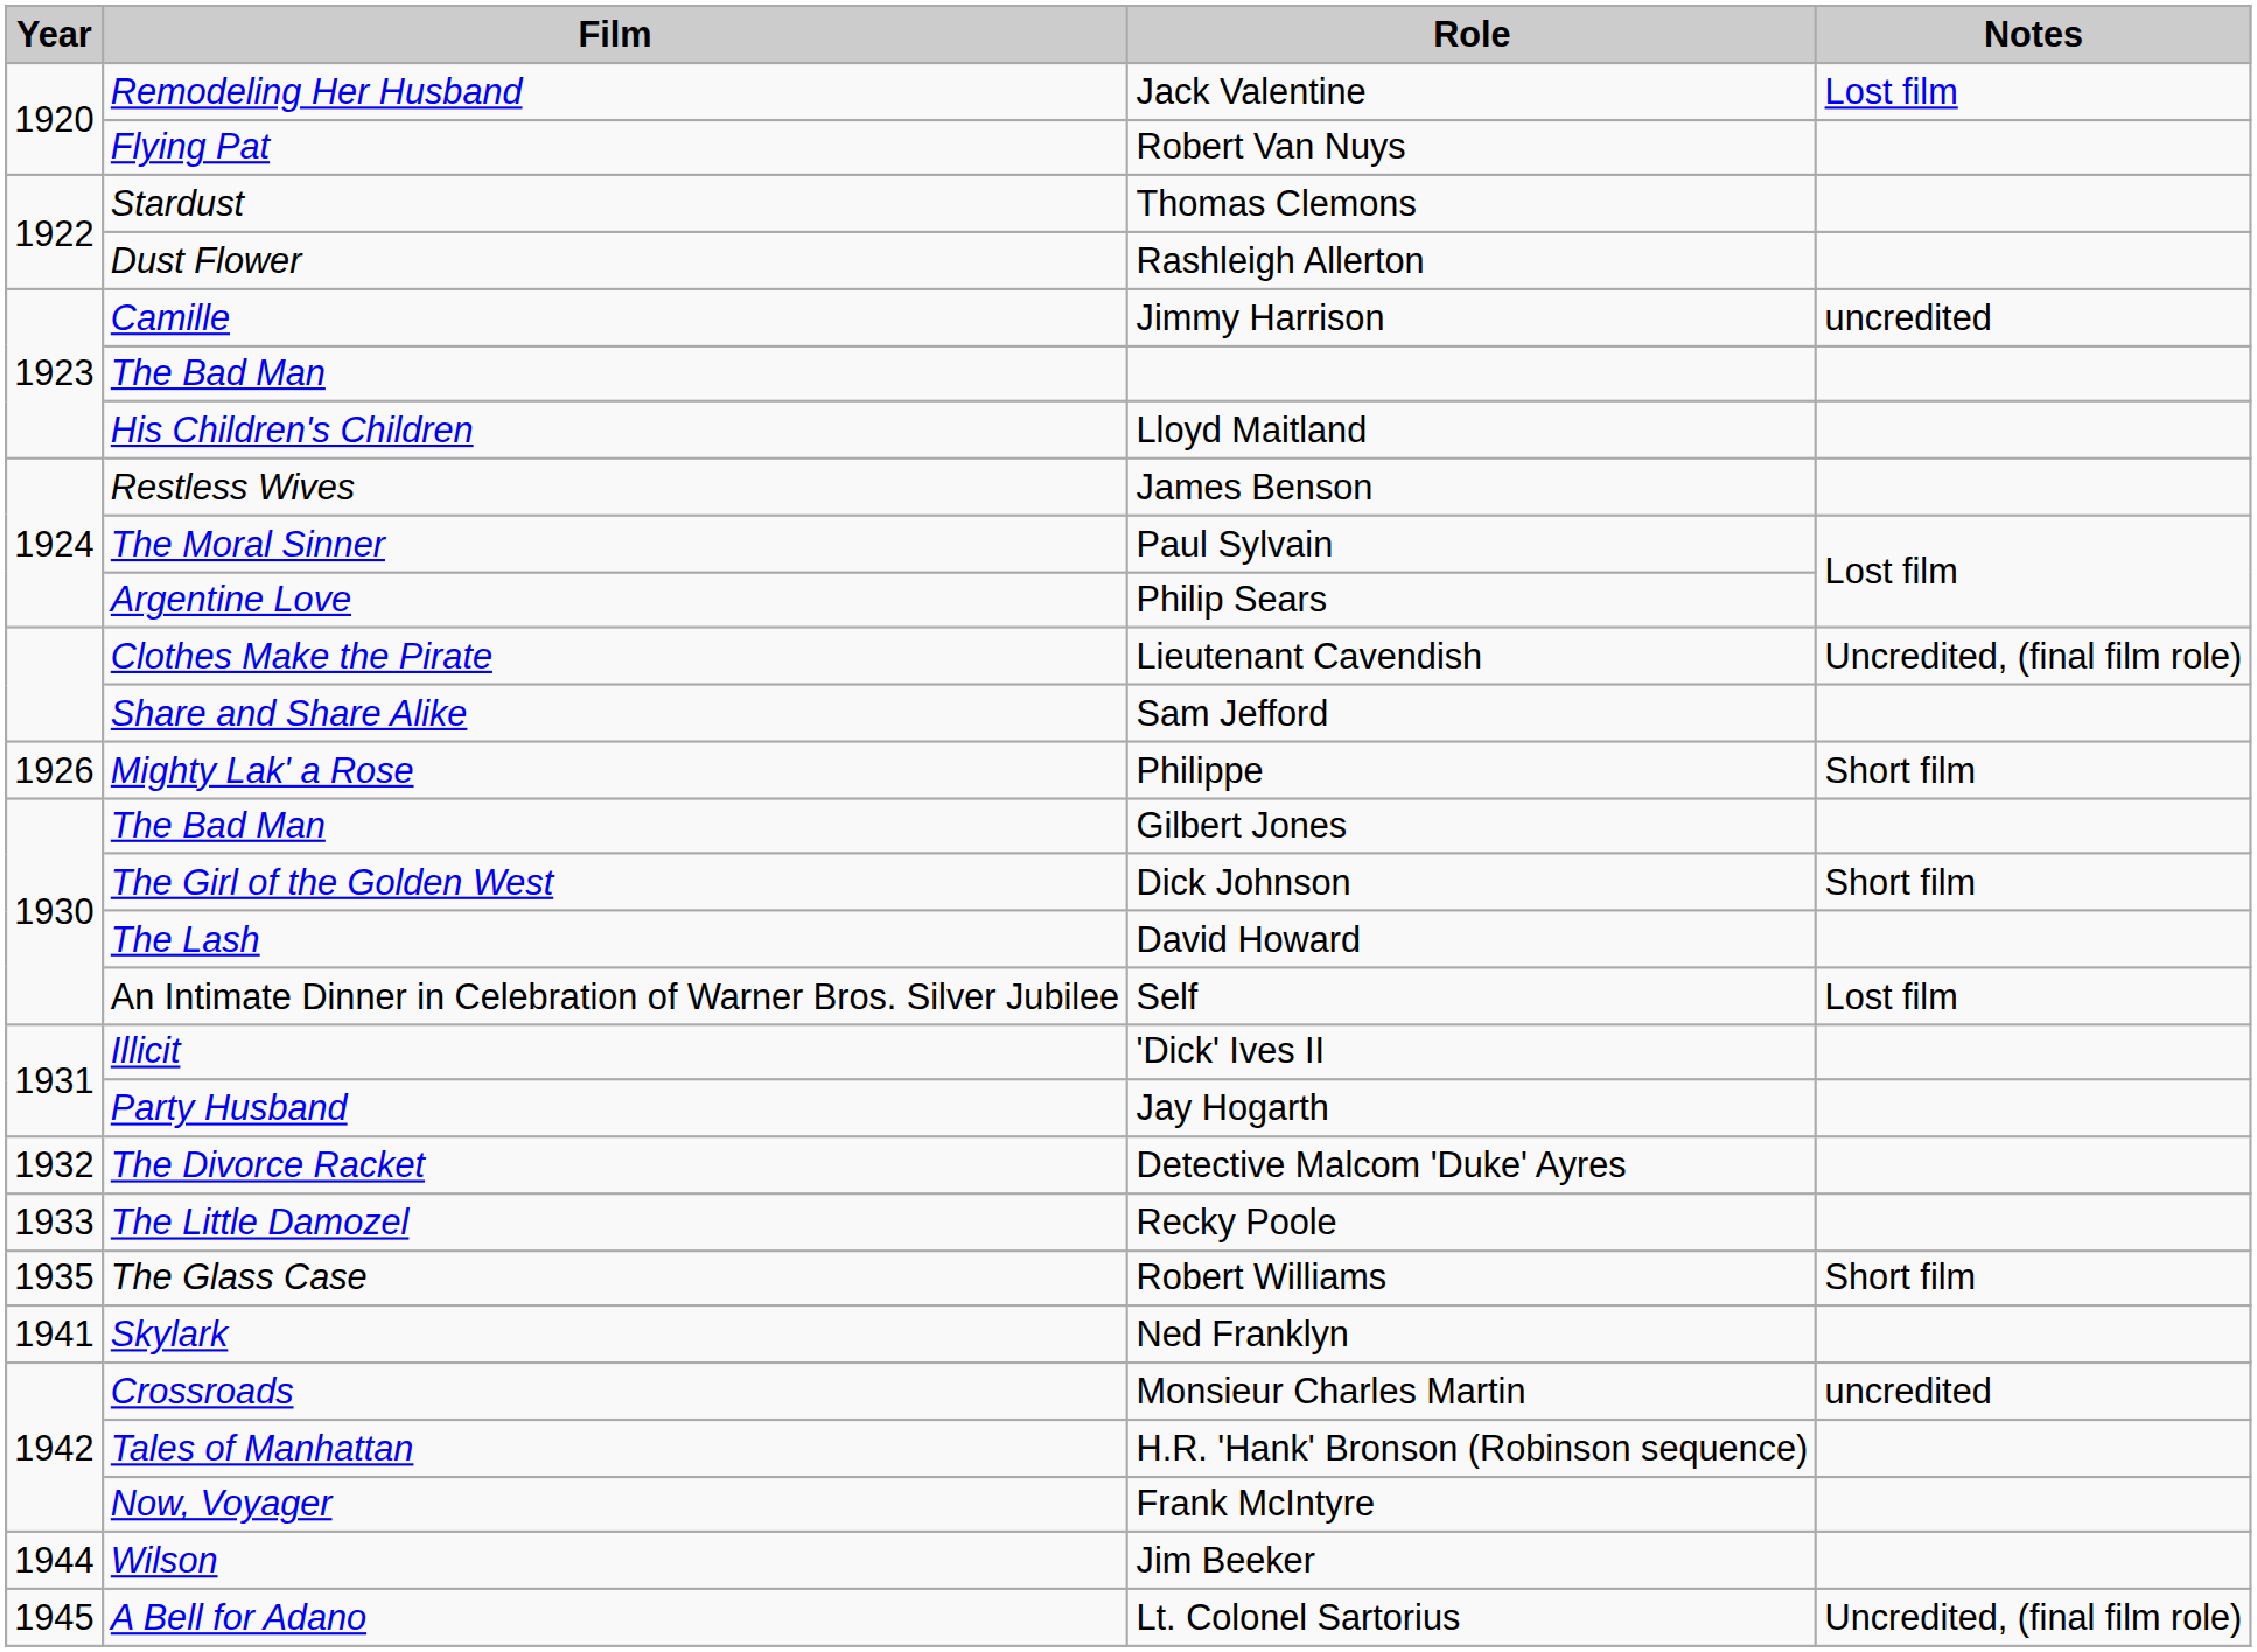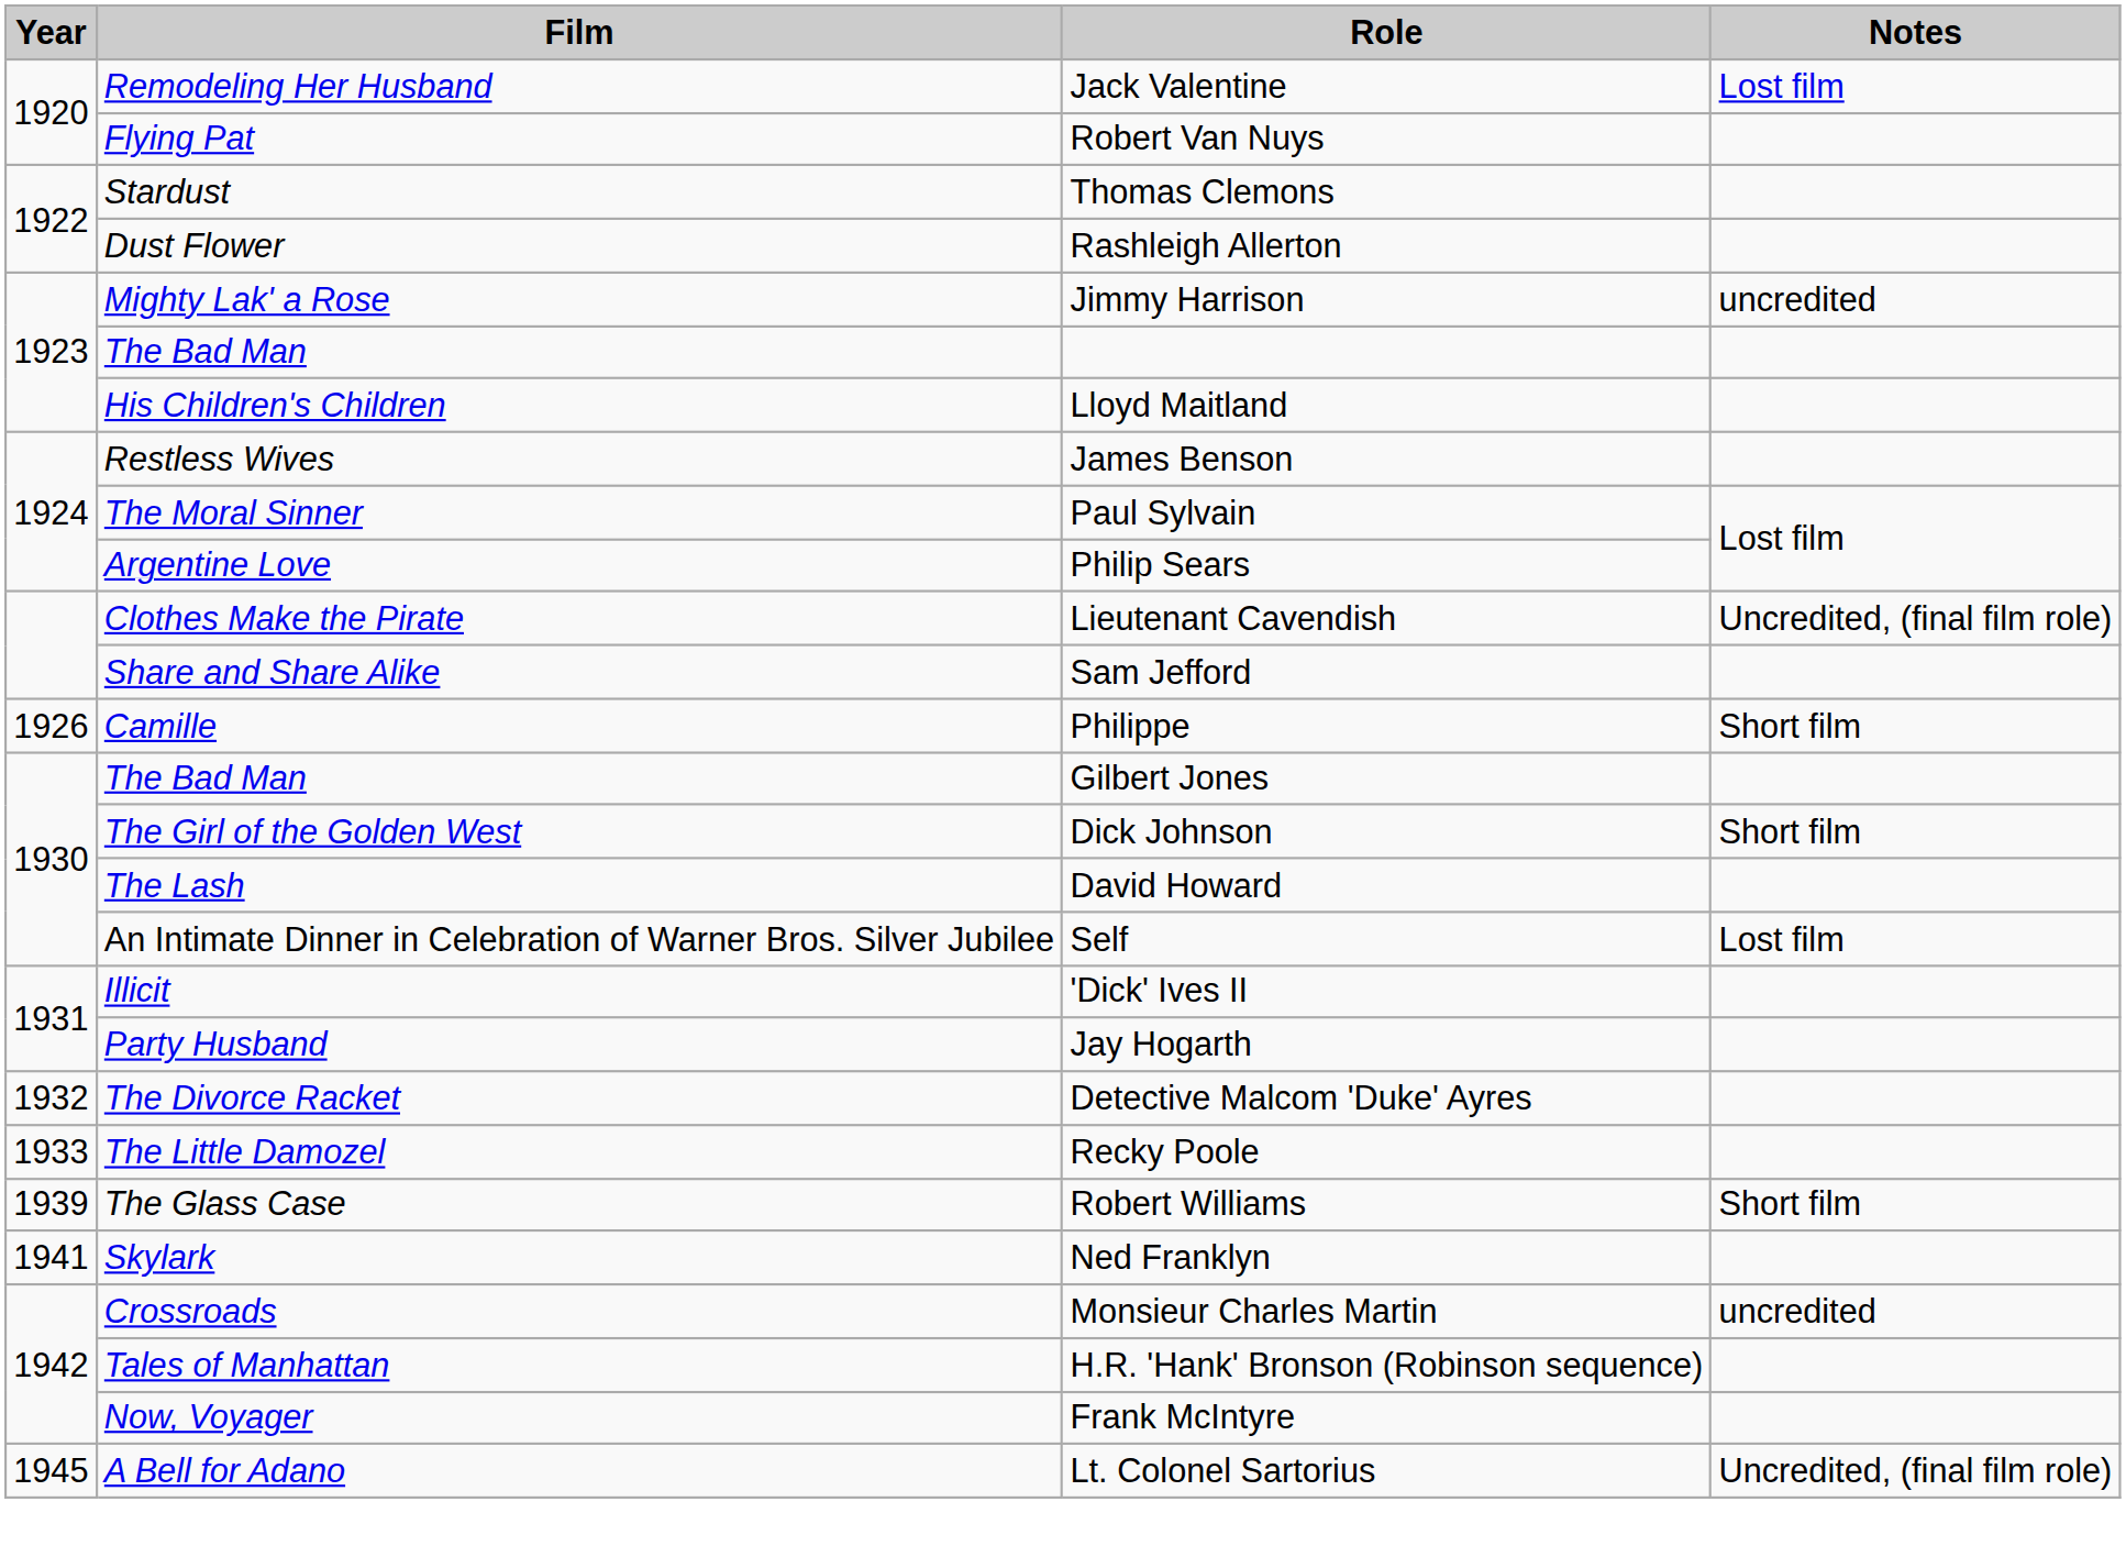Jimmy Harrison | Film: Camille -> Mighty Lak' a Rose
Philippe | Film: Mighty Lak' a Rose -> Camille
Robert Williams | Year: 1935 -> 1939
- row: 1944 | Wilson | Jim Beeker
